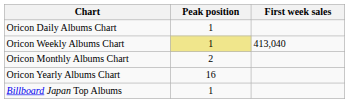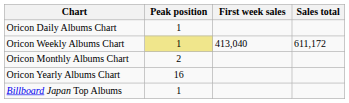+ column: Sales total | 611,172
